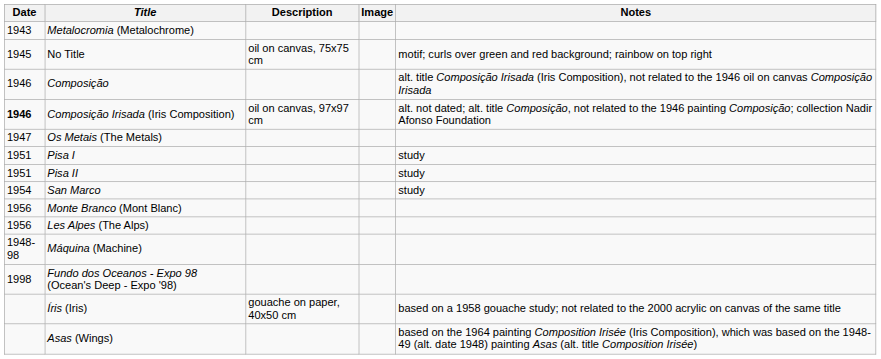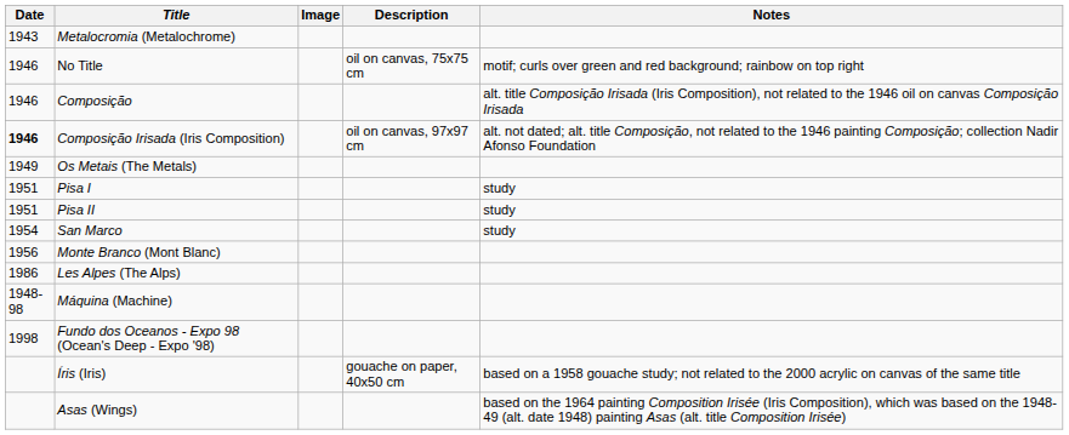columns swapped: Image <-> Description
No Title | Date: 1945 -> 1946
Os Metais (The Metals) | Date: 1947 -> 1949
Les Alpes (The Alps) | Date: 1956 -> 1986
